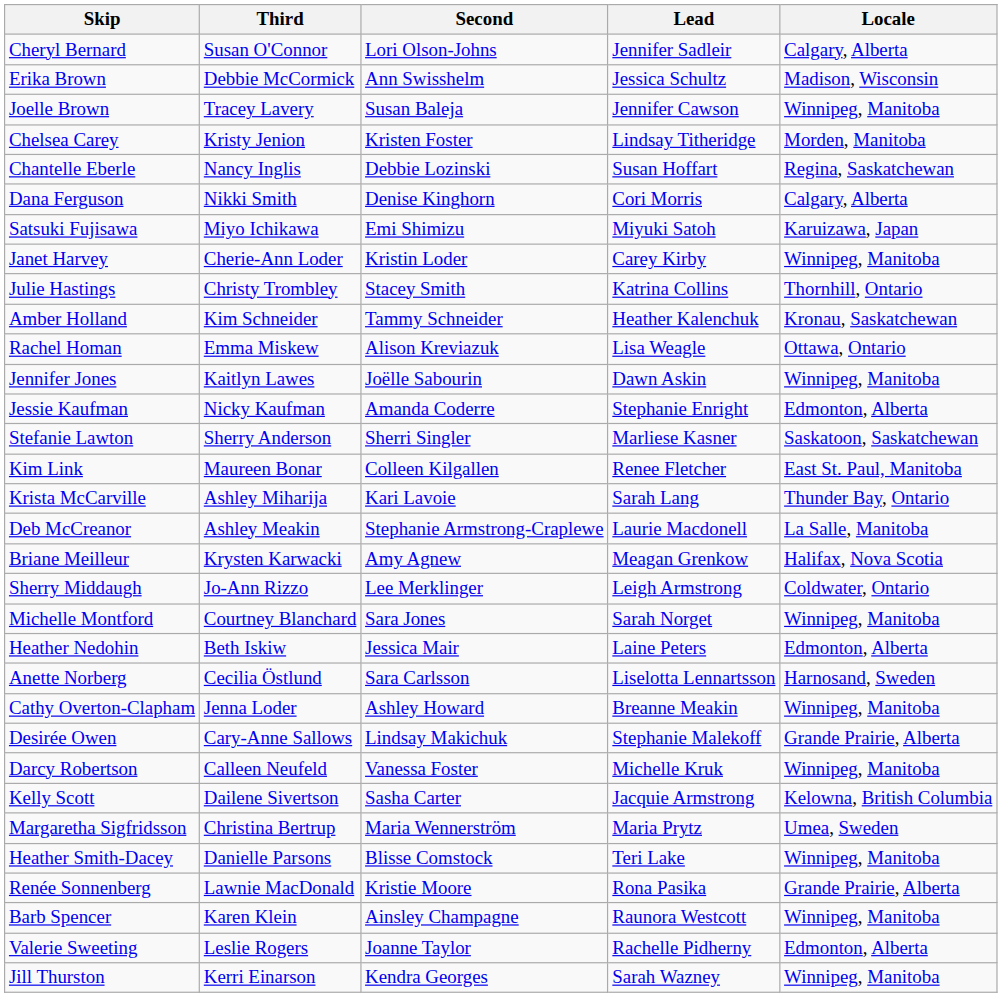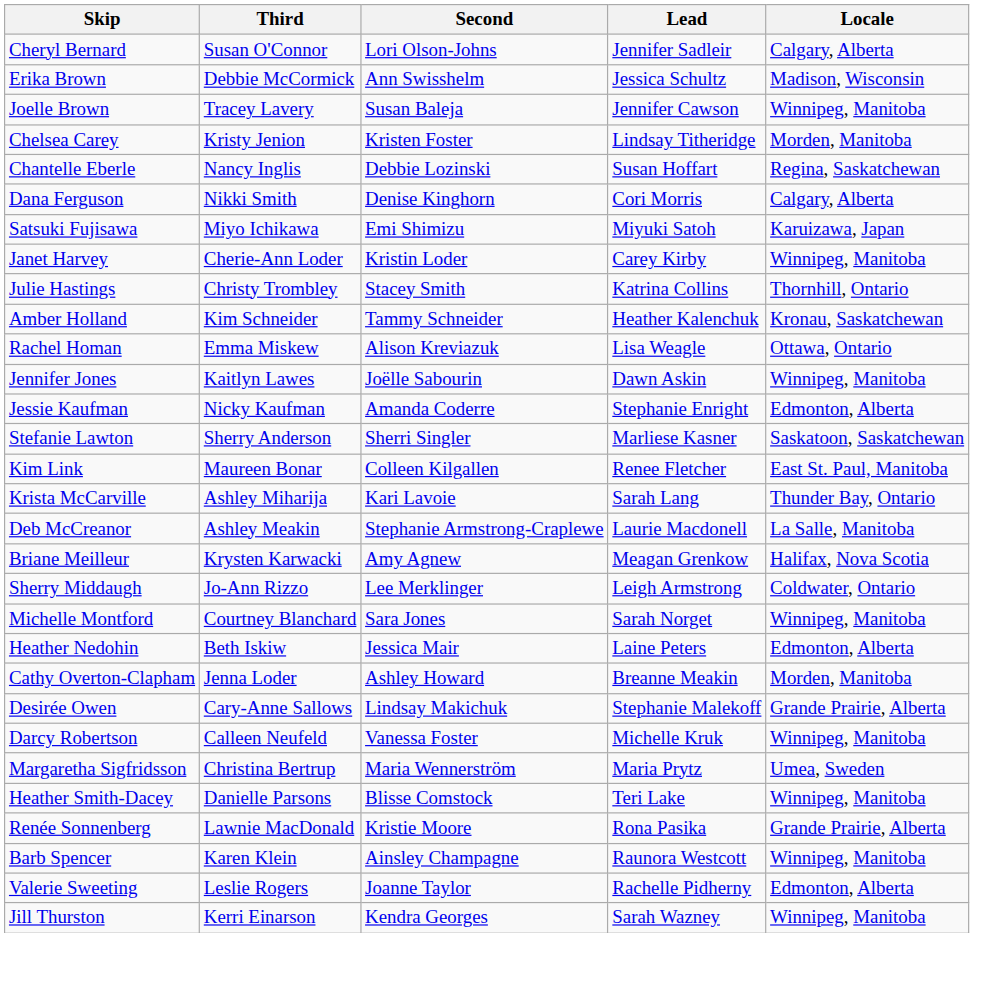- row: Anette Norberg | Cecilia Östlund | Sara Carlsson | Liselotta Lennartsson | Harnosand, Sweden
Cathy Overton-Clapham | Locale: Winnipeg, Manitoba -> Morden, Manitoba
- row: Kelly Scott | Dailene Sivertson | Sasha Carter | Jacquie Armstrong | Kelowna, British Columbia
